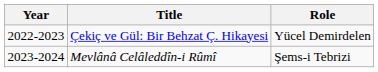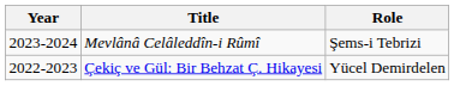rows swapped: Çekiç ve Gül: Bir Behzat Ç. Hikayesi <-> Mevlânâ Celâleddîn-i Rûmî
